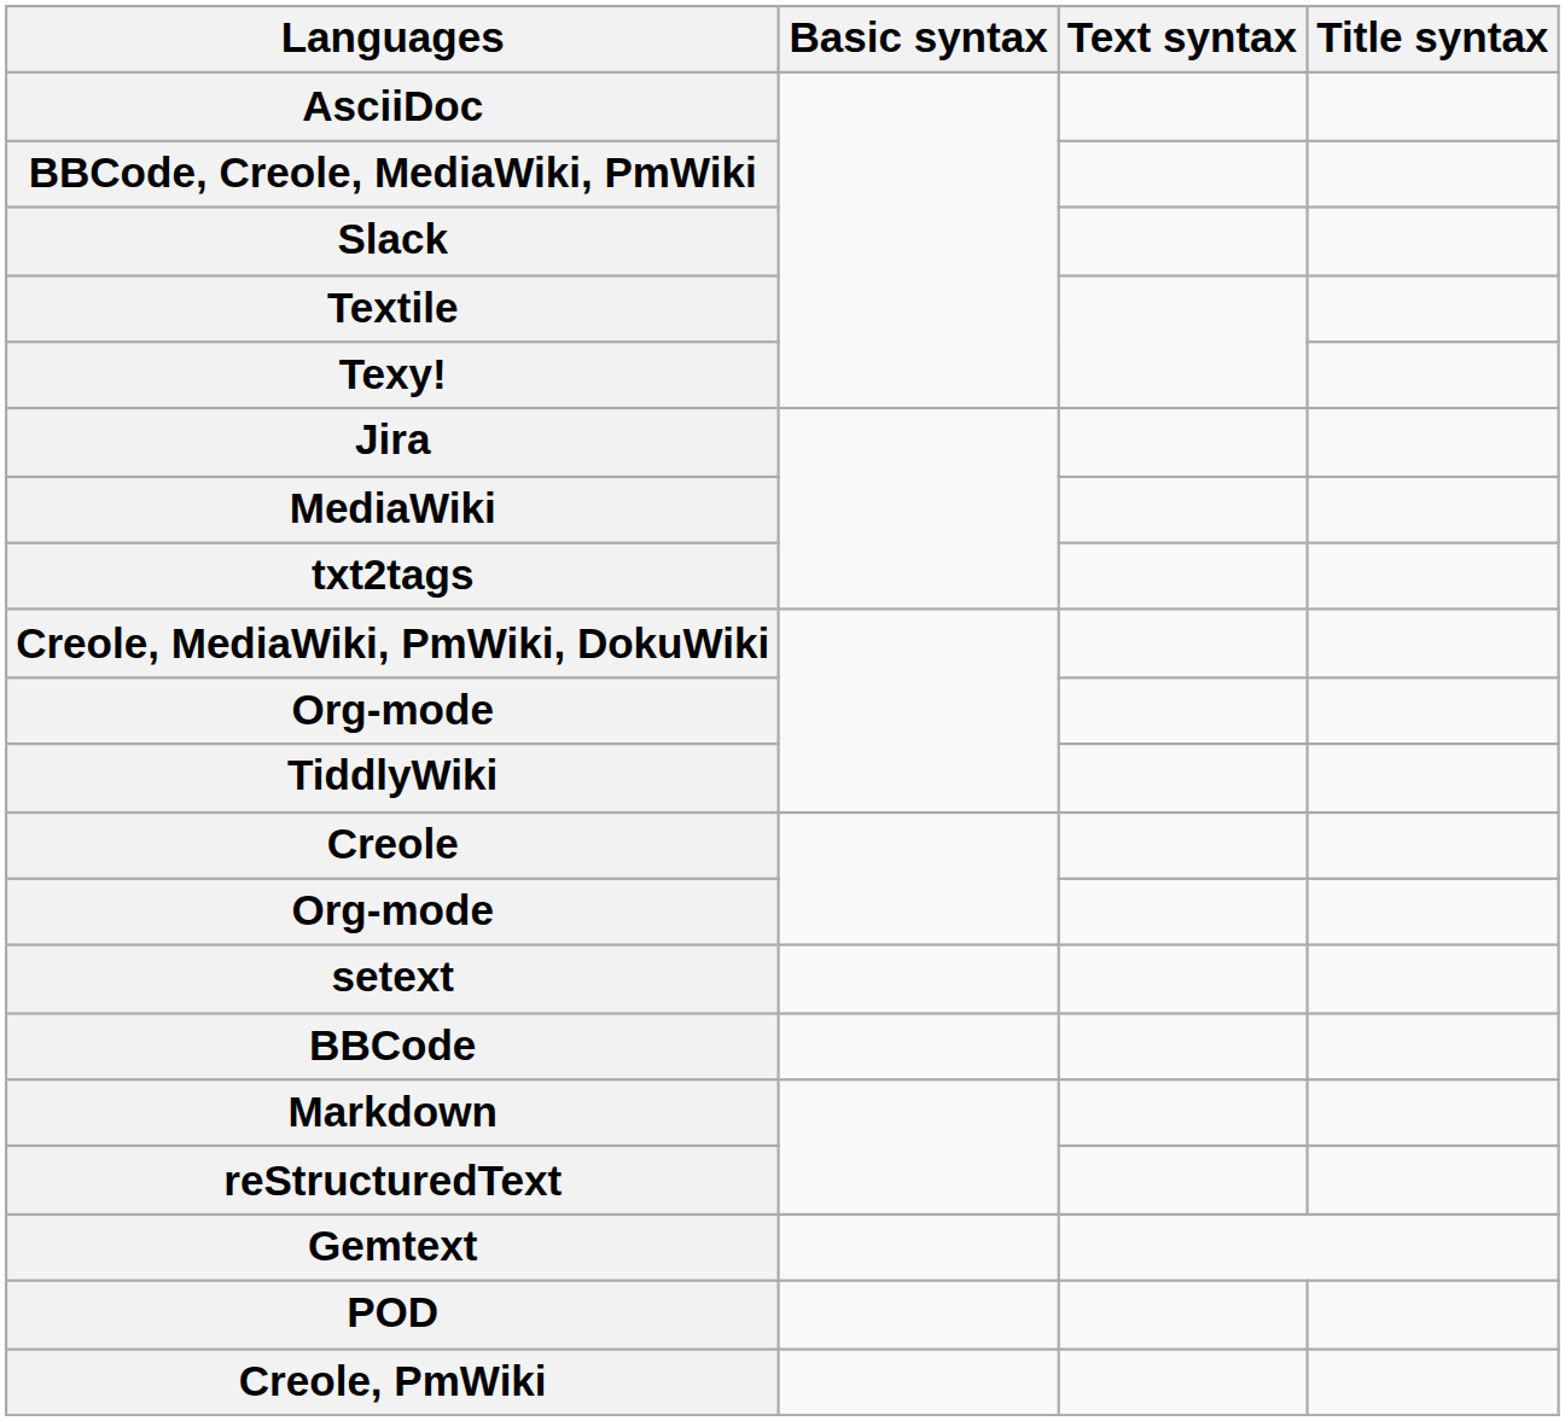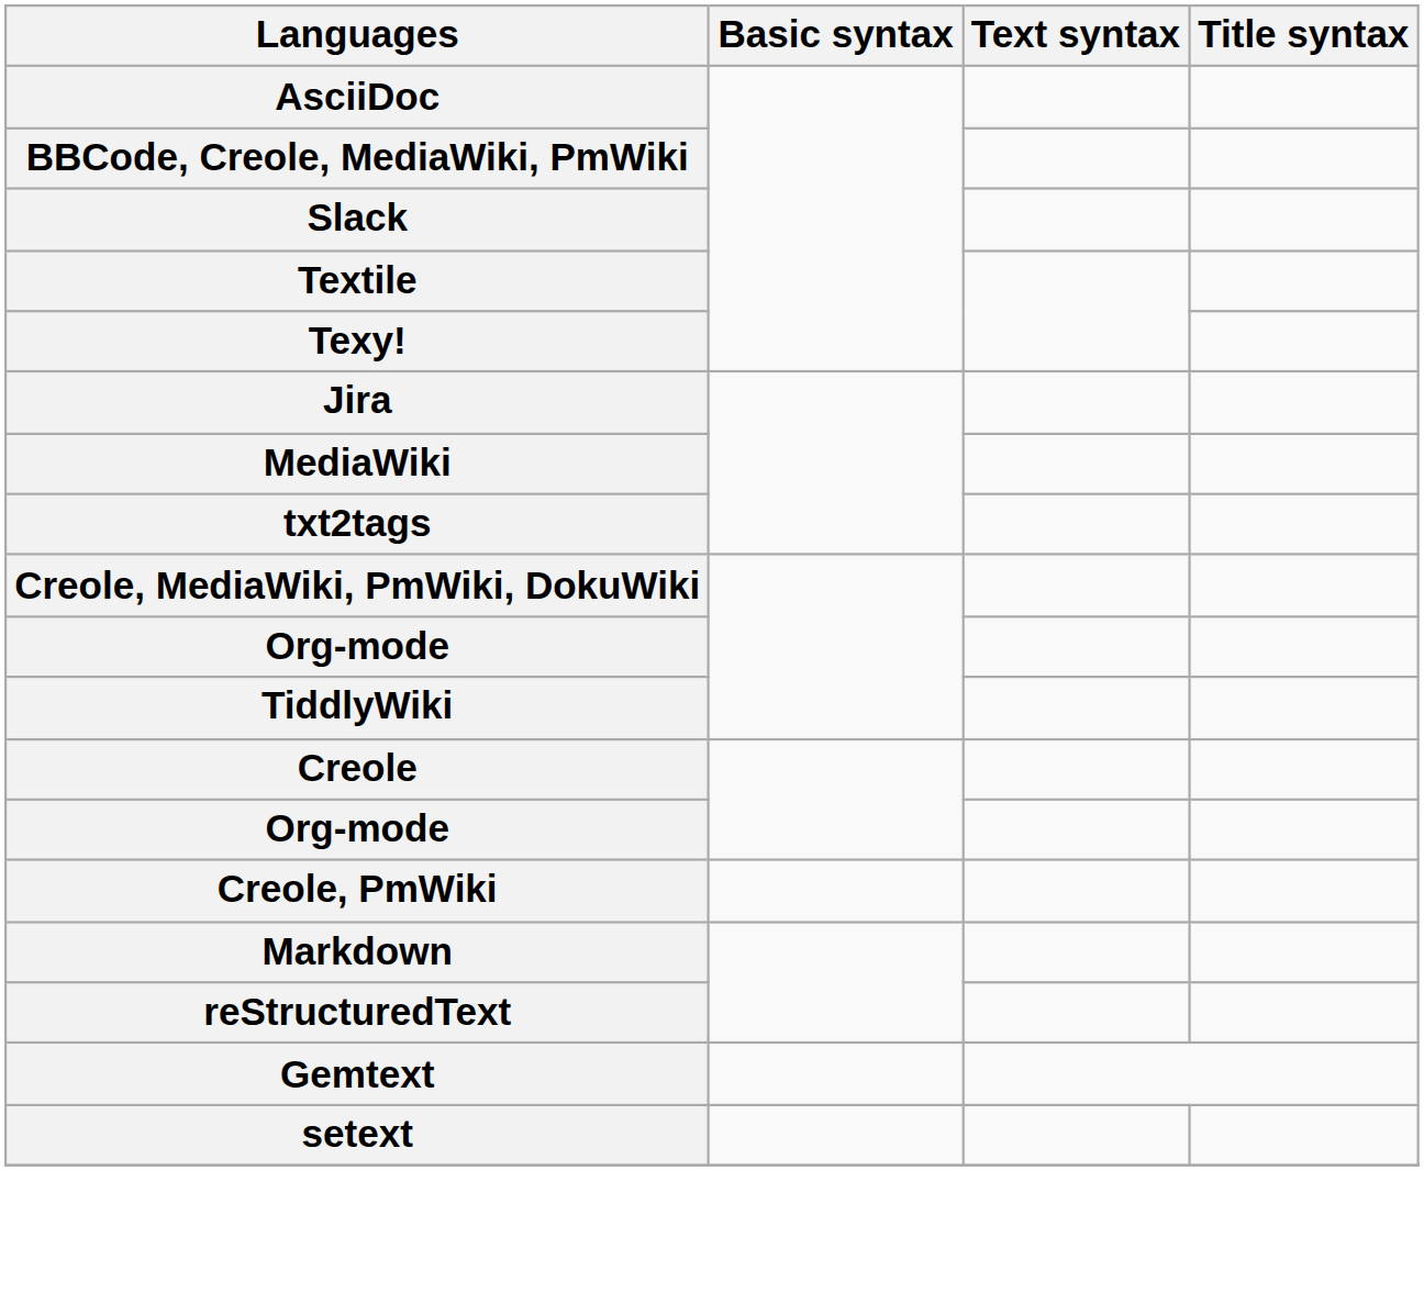rows swapped: Creole, PmWiki <-> setext
- row: BBCode
- row: POD
